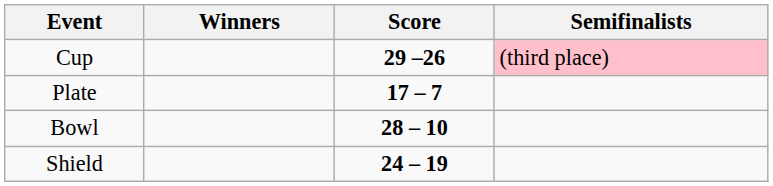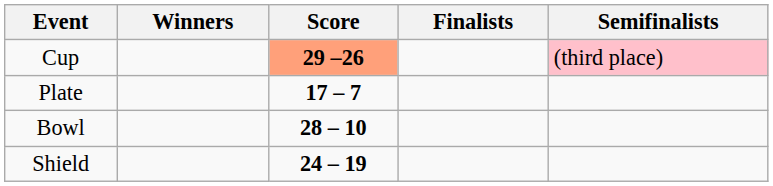+ column: Finalists
Cup | Score: no background -> lightsalmon background
